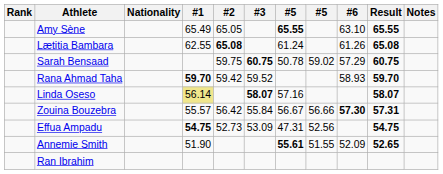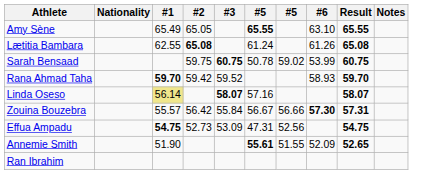- column: Rank
Sarah Bensaad | #6: 57.29 -> 53.99
